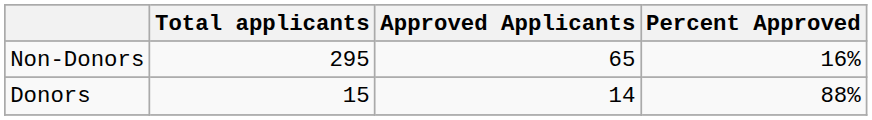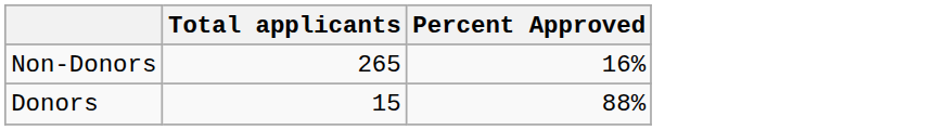- column: Approved Applicants | 65 | 14
Non-Donors | Total applicants: 295 -> 265
